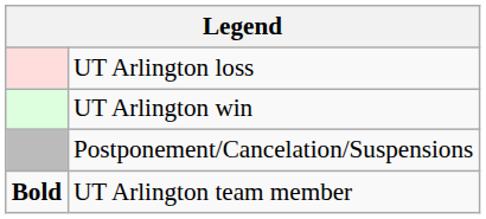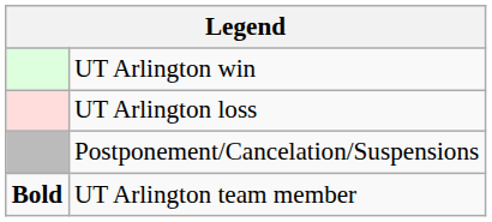rows swapped: UT Arlington win <-> UT Arlington loss
